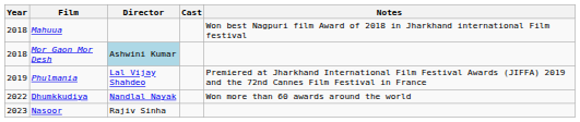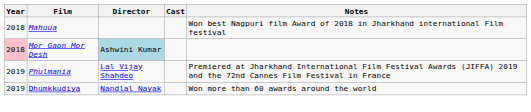Mor Gaon Mor Desh | Year: no background -> pink background
Dhumkkudiya | Year: 2022 -> 2019
- row: 2023 | Nasoor | Rajiv Sinha
